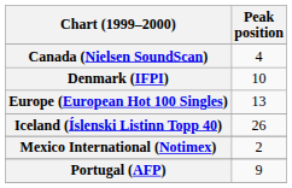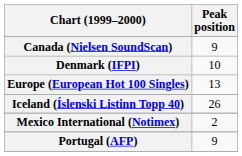Canada (Nielsen SoundScan) | Peak position: 4 -> 9
